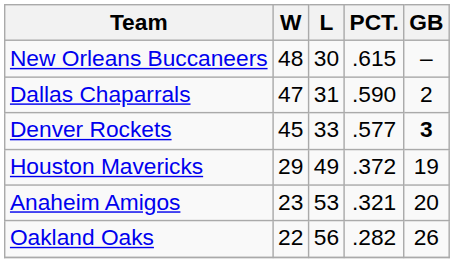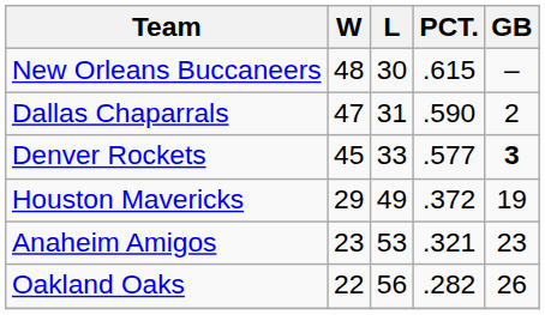Anaheim Amigos | GB: 20 -> 23
